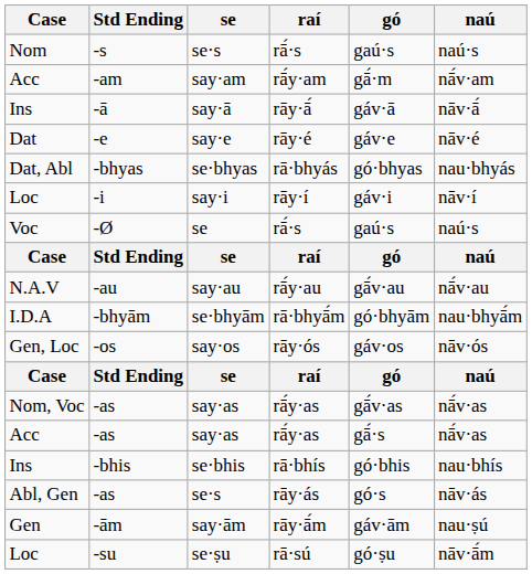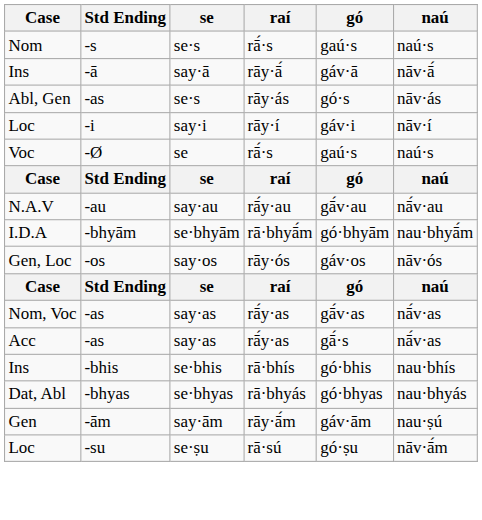- row: Acc | -am | say·am | rā́y·am | gā́·m | nā́v·am
- row: Dat | -e | say·e | rāy·é | gáv·e | nāv·é
rows swapped: Abl, Gen / -as <-> -bhyas
